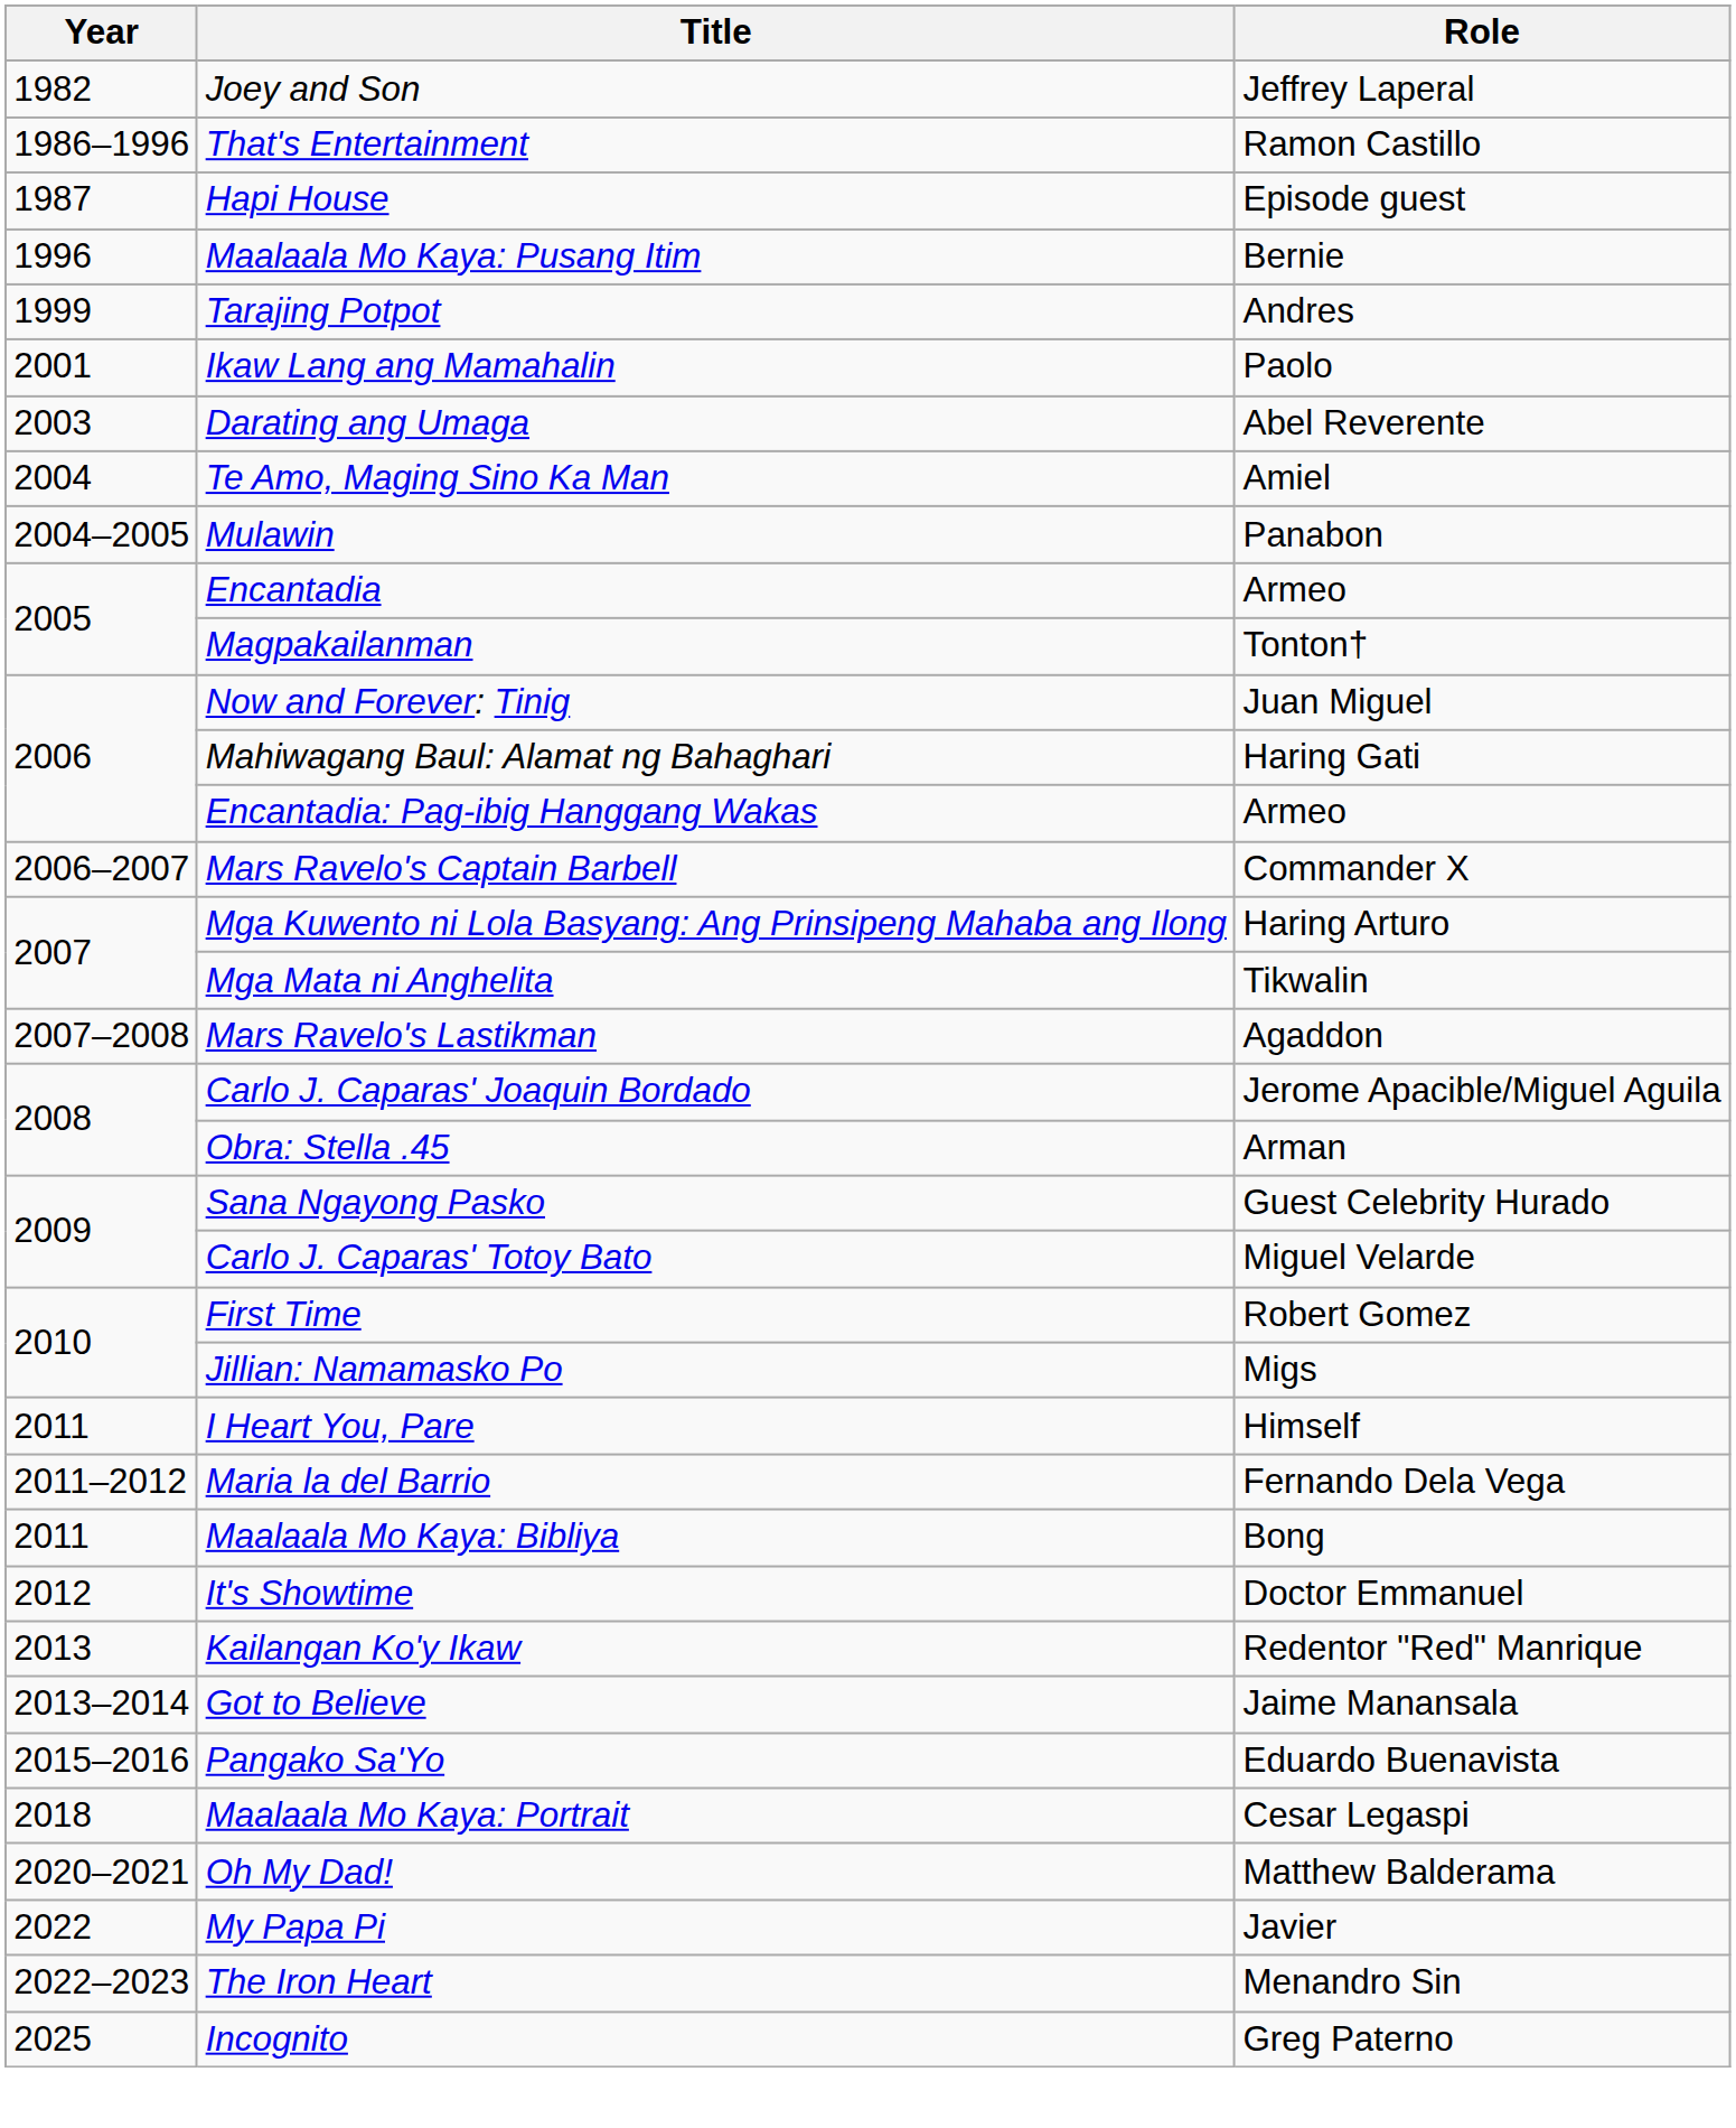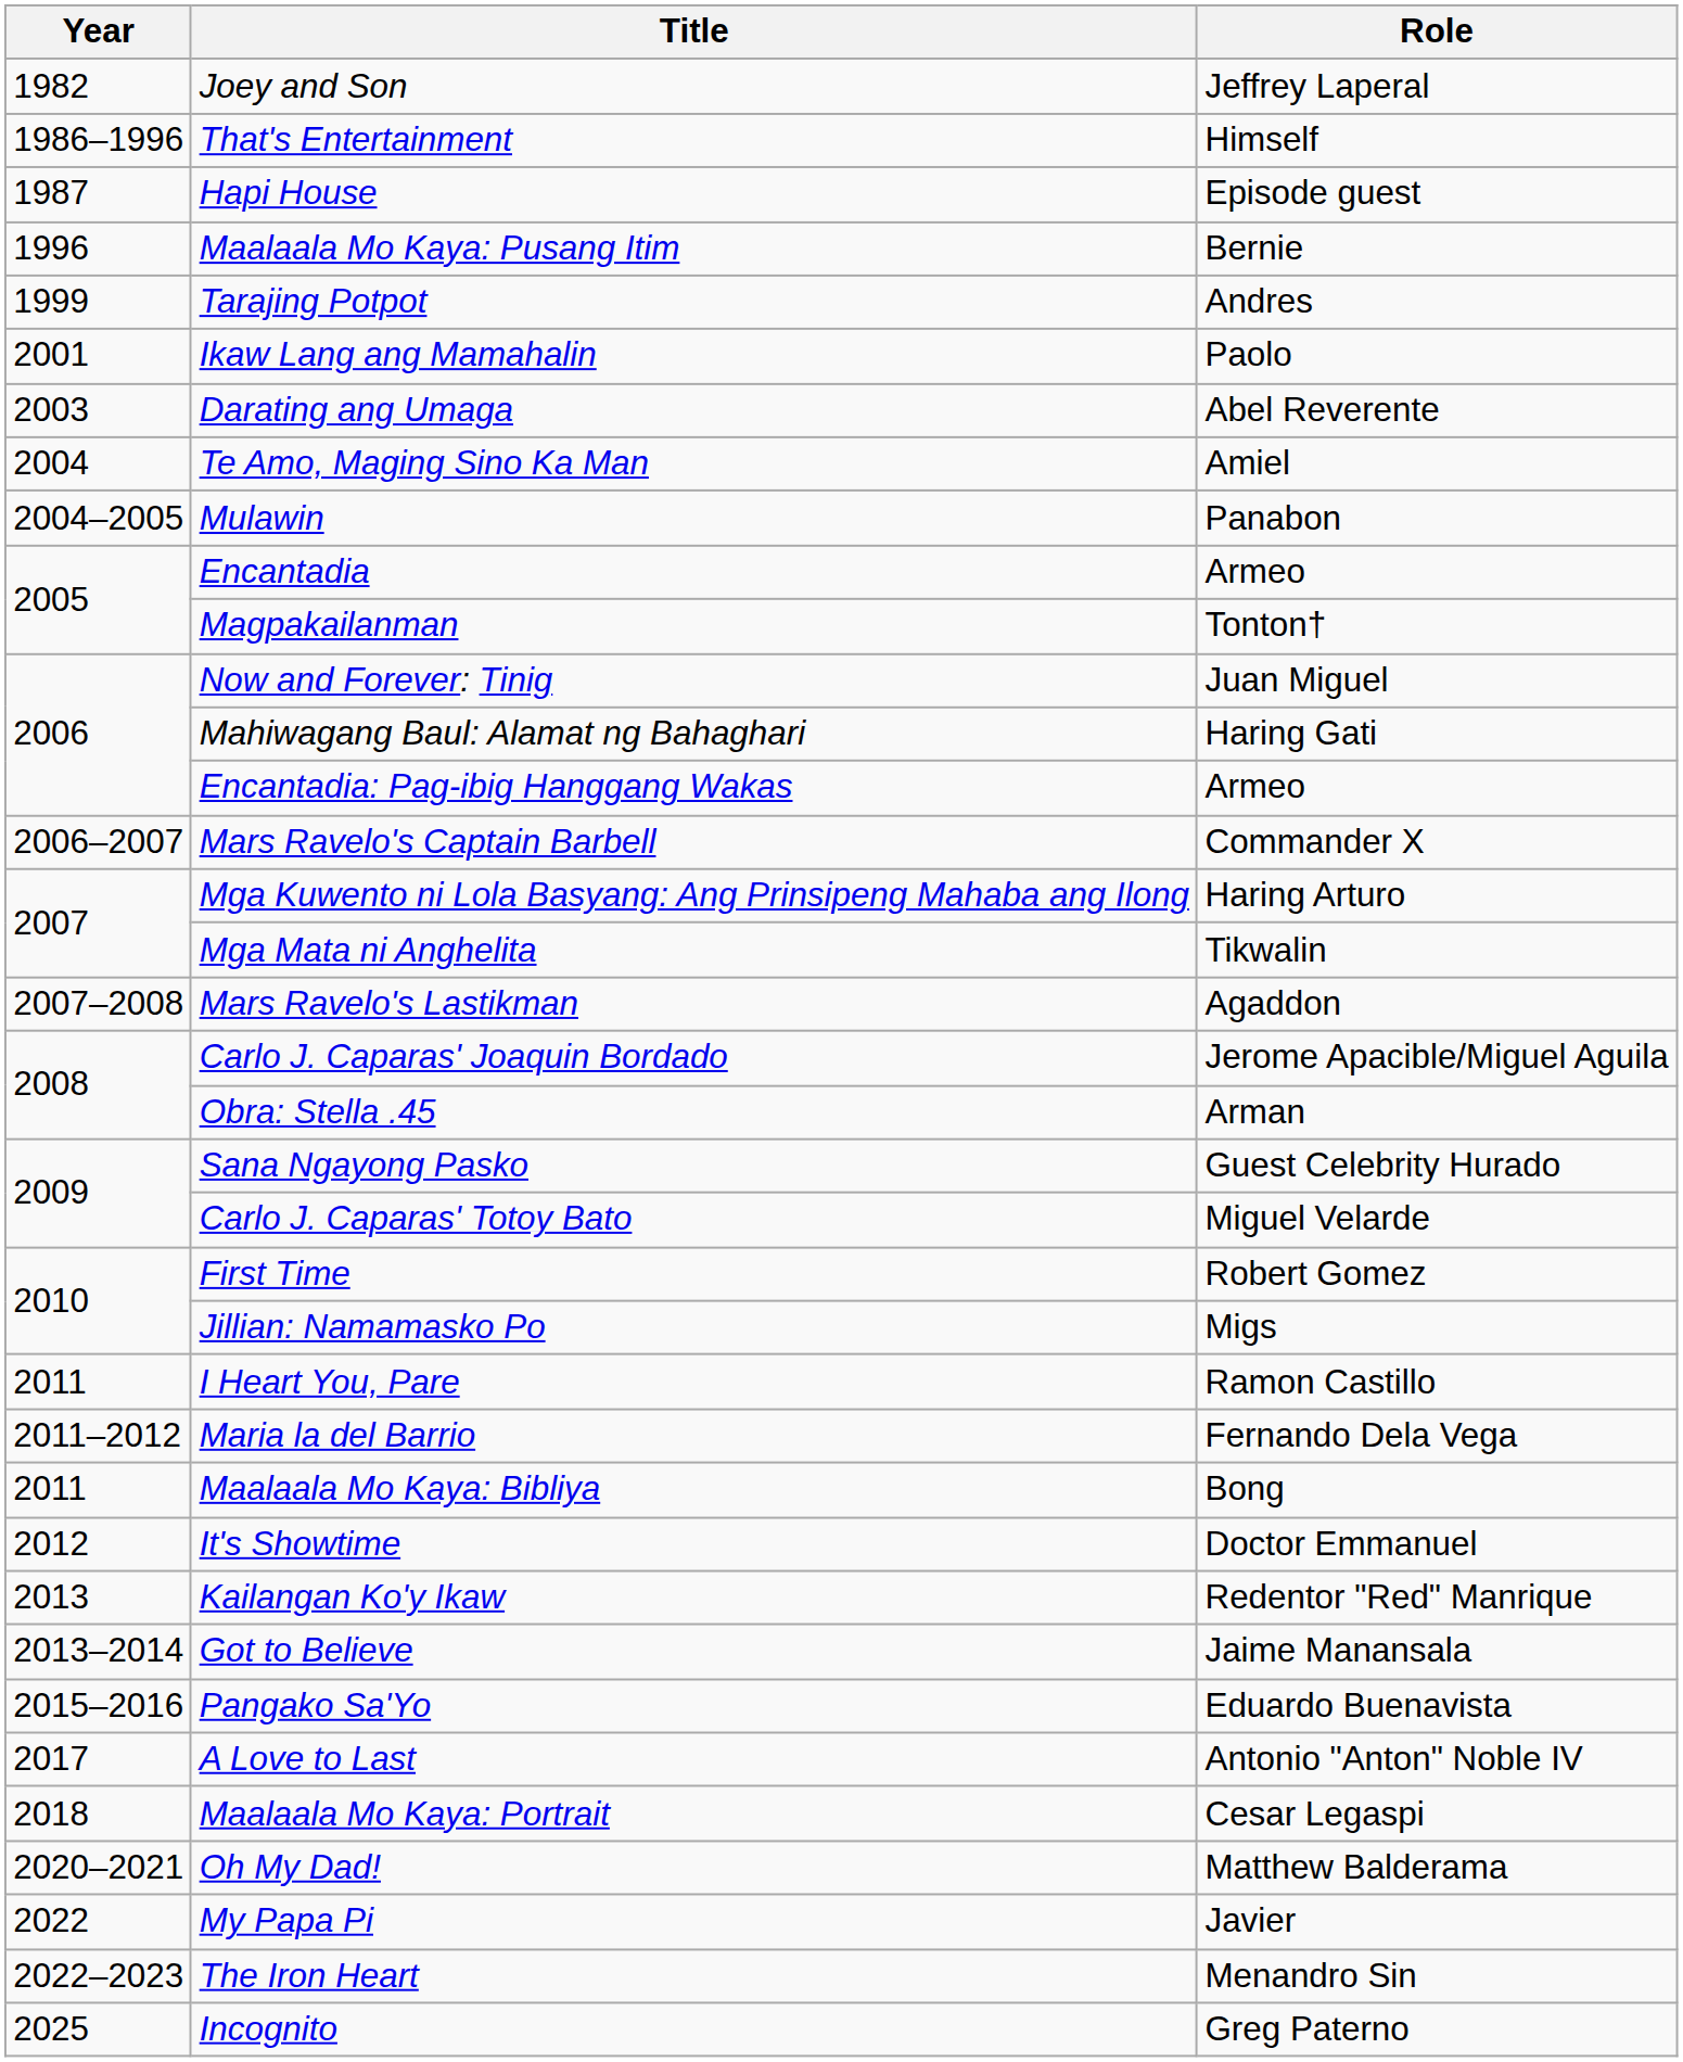That's Entertainment | Role: Ramon Castillo -> Himself
I Heart You, Pare | Role: Himself -> Ramon Castillo
+ row: 2017 | A Love to Last | Antonio "Anton" Noble IV
